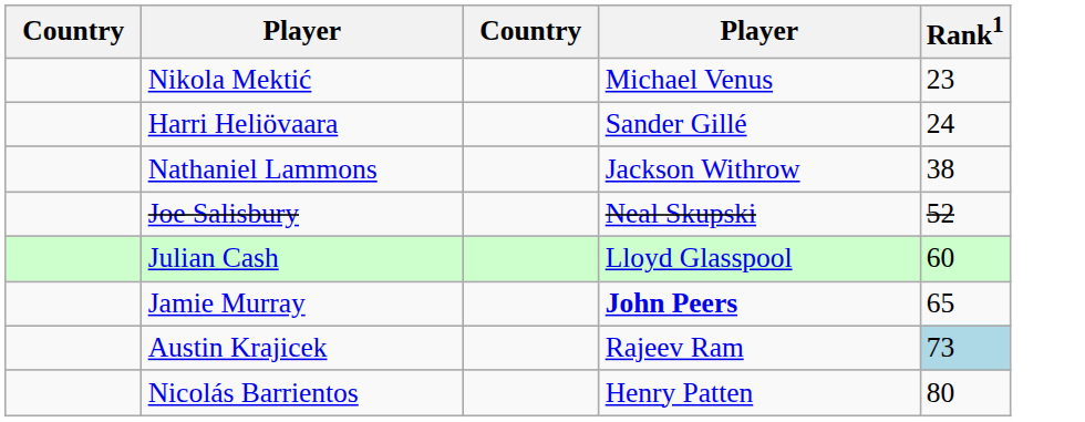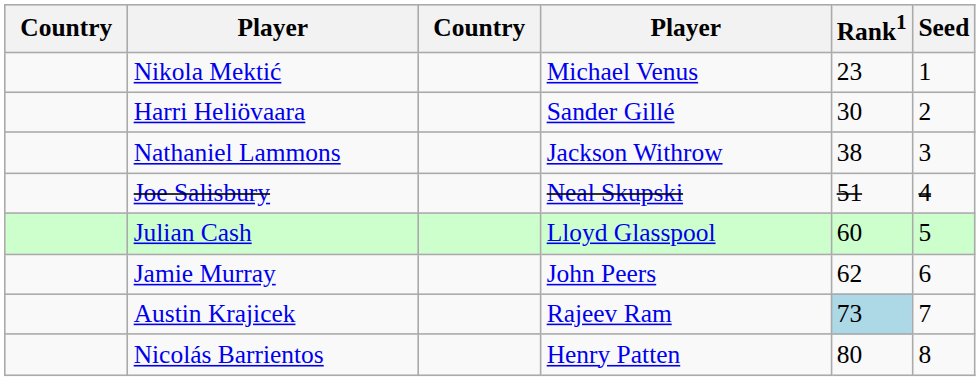+ column: Seed | 1 | 2 | 3 | 4 | 5 | 6 | 7 | 8
Harri Heliövaara | Rank1: 24 -> 30
Joe Salisbury | Rank1: 52 -> 51
Jamie Murray | column 4: bold -> normal
Jamie Murray | Rank1: 65 -> 62
